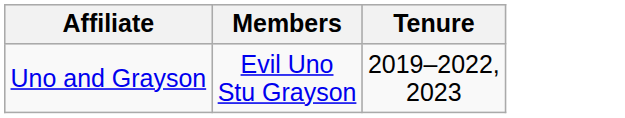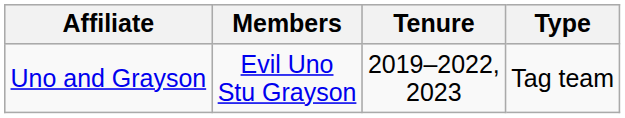+ column: Type | Tag team
